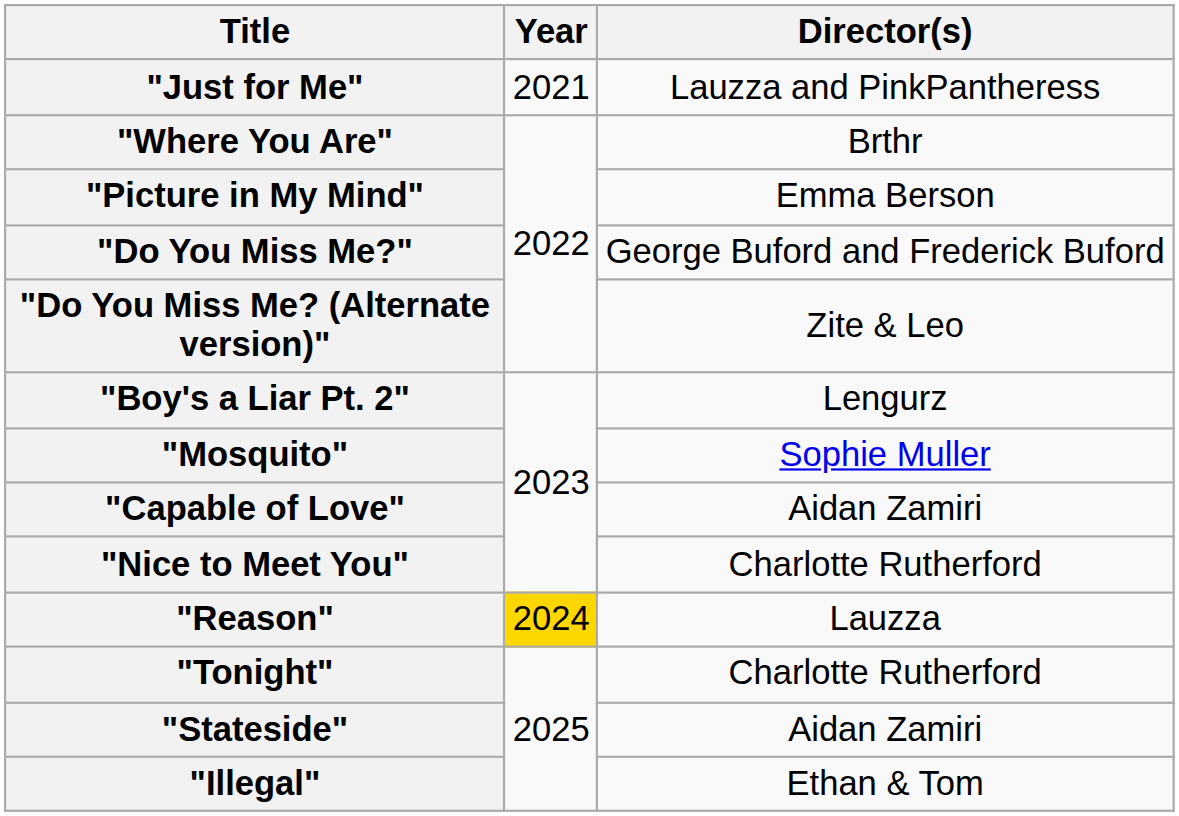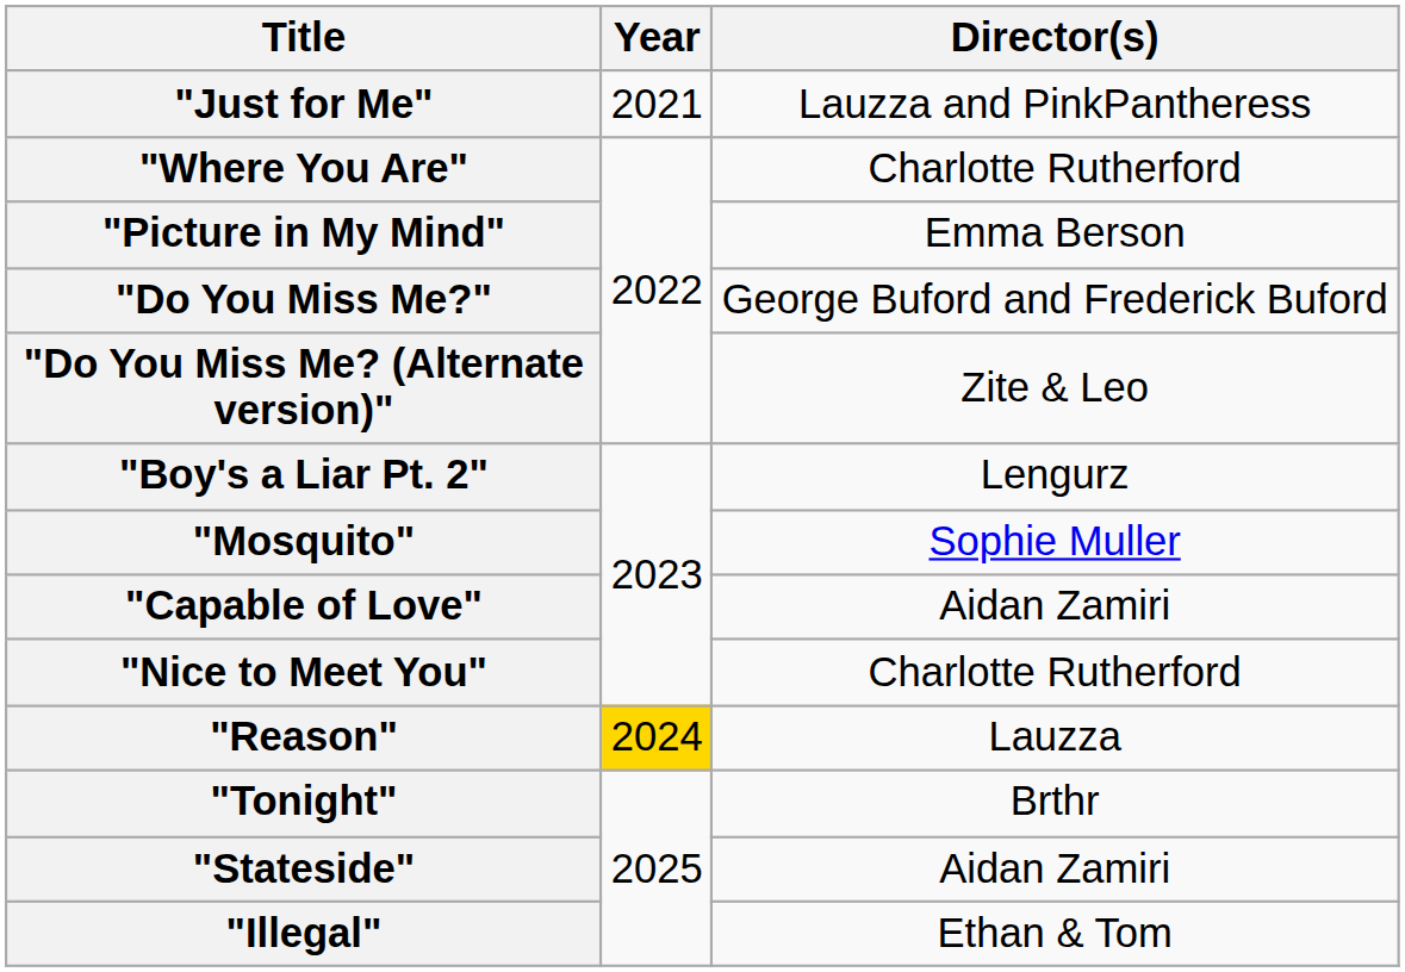"Where You Are" | Director(s): Brthr -> Charlotte Rutherford
"Tonight" | Director(s): Charlotte Rutherford -> Brthr
